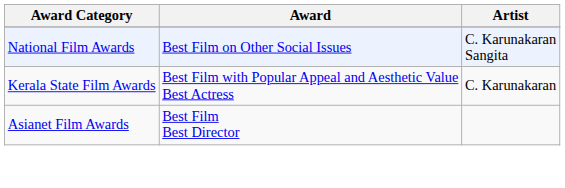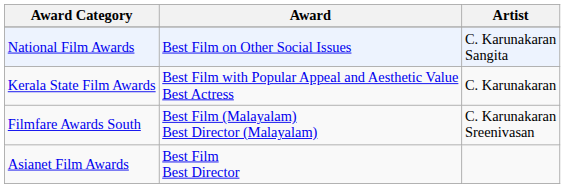+ row: Filmfare Awards South | Best Film (Malayalam) Best Director (Malayalam) | C. Karunakaran Sreenivasan
